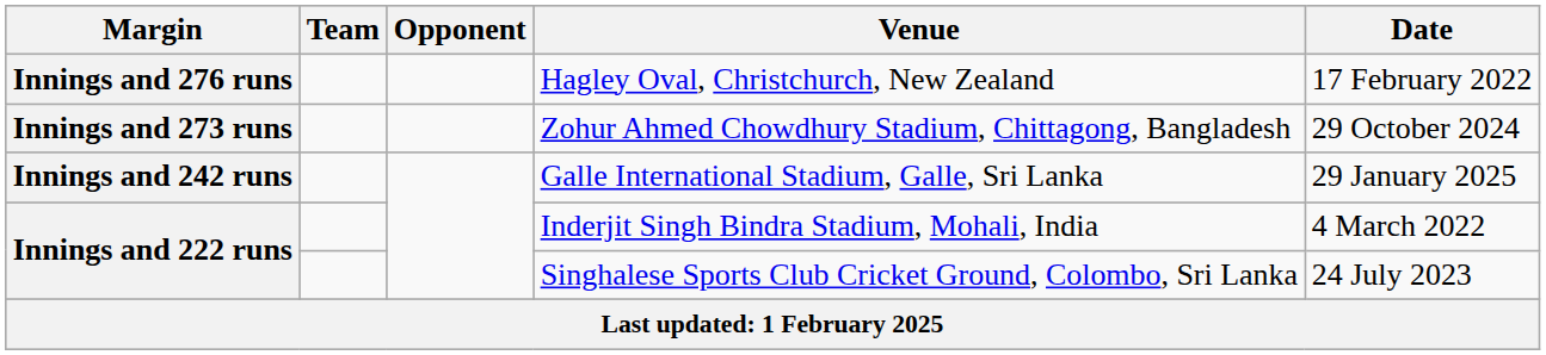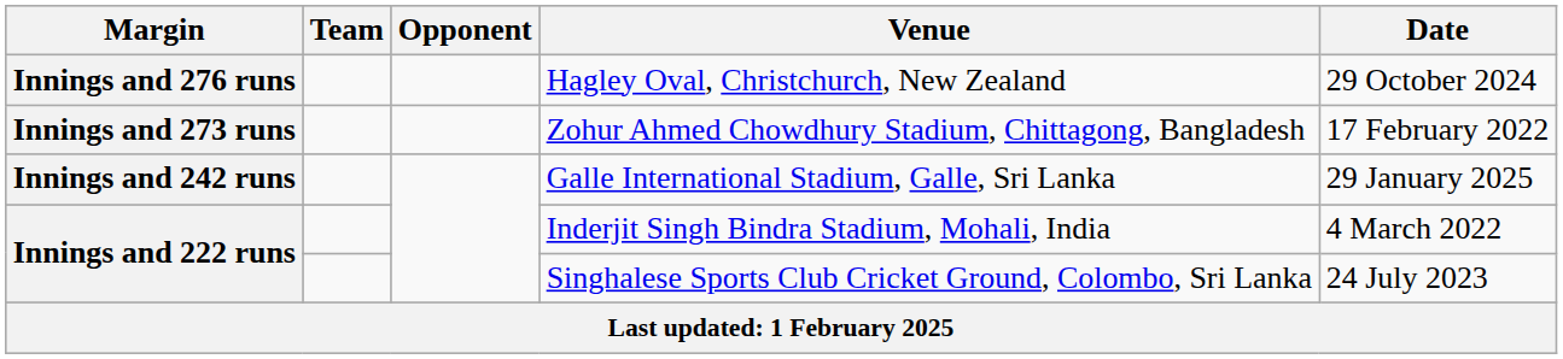Hagley Oval, Christchurch, New Zealand | Date: 17 February 2022 -> 29 October 2024
Zohur Ahmed Chowdhury Stadium, Chittagong, Bangladesh | Date: 29 October 2024 -> 17 February 2022
